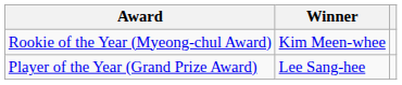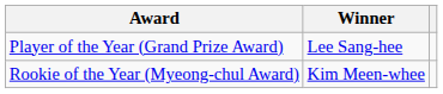rows swapped: Player of the Year (Grand Prize Award) <-> Rookie of the Year (Myeong-chul Award)
